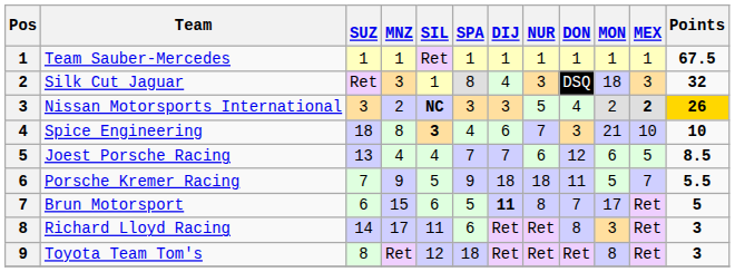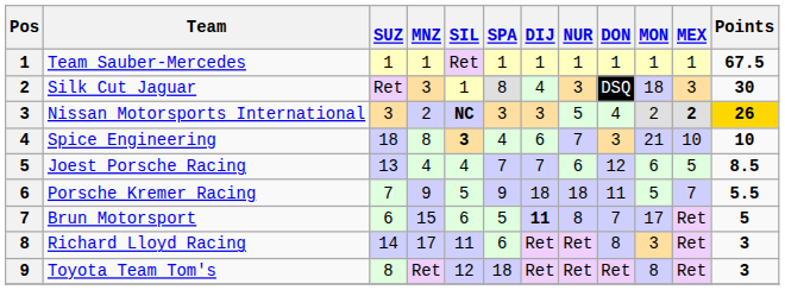Silk Cut Jaguar | Points: 32 -> 30
